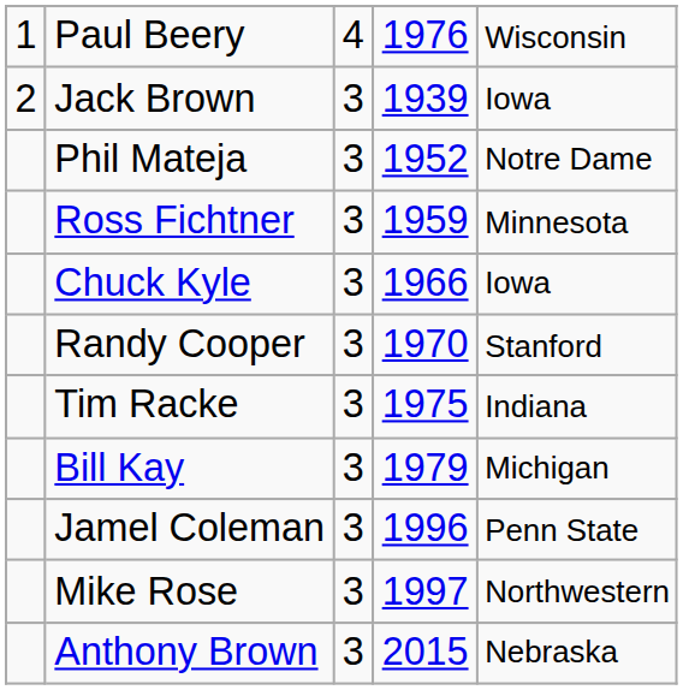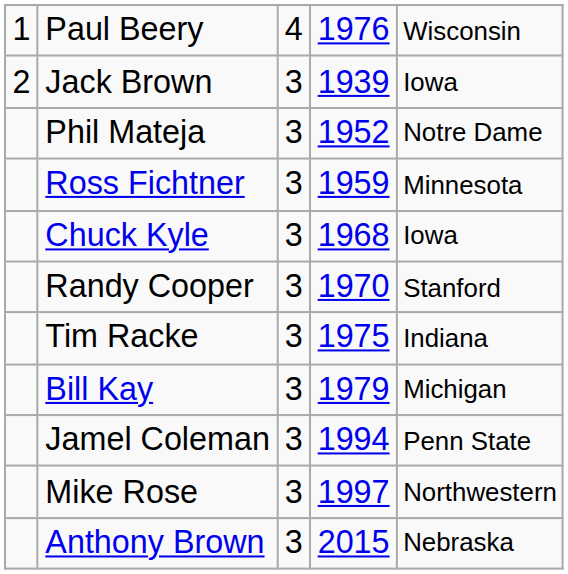Chuck Kyle | column 4: 1966 -> 1968
Jamel Coleman | column 4: 1996 -> 1994
